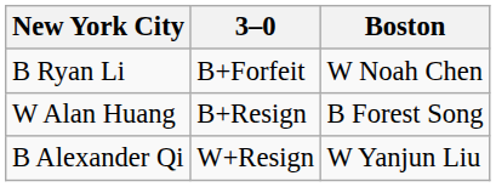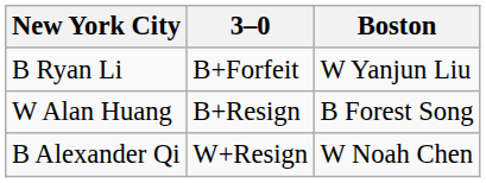B Ryan Li | Boston: W Noah Chen -> W Yanjun Liu
B Alexander Qi | Boston: W Yanjun Liu -> W Noah Chen
